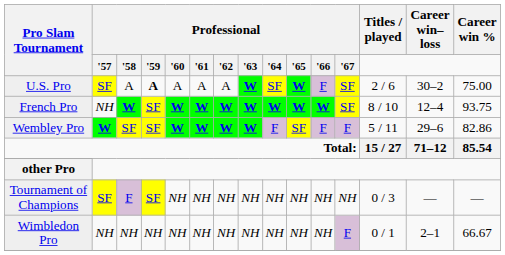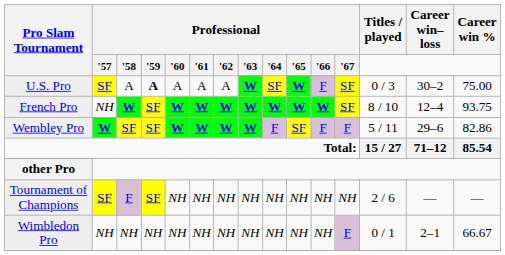U.S. Pro | Titles / played: 2 / 6 -> 0 / 3
Tournament of Champions | Titles / played: 0 / 3 -> 2 / 6
